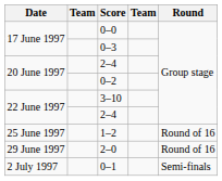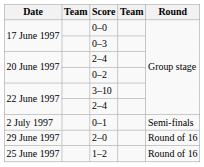rows swapped: 1–2 <-> 0–1
